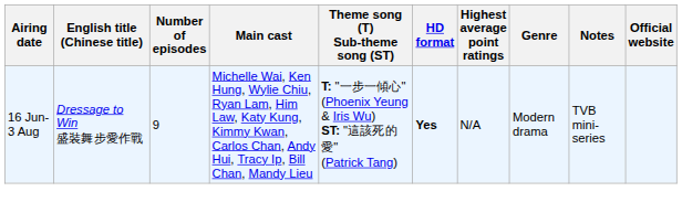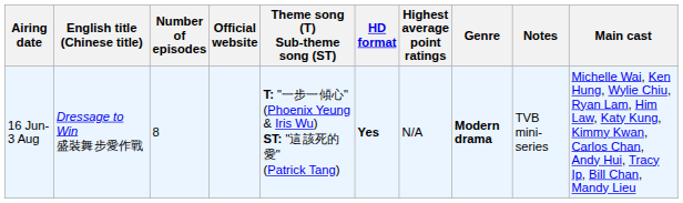columns swapped: Main cast <-> Official website
16 Jun- 3 Aug | Number of episodes: 9 -> 8
16 Jun- 3 Aug | Genre: normal -> bold
